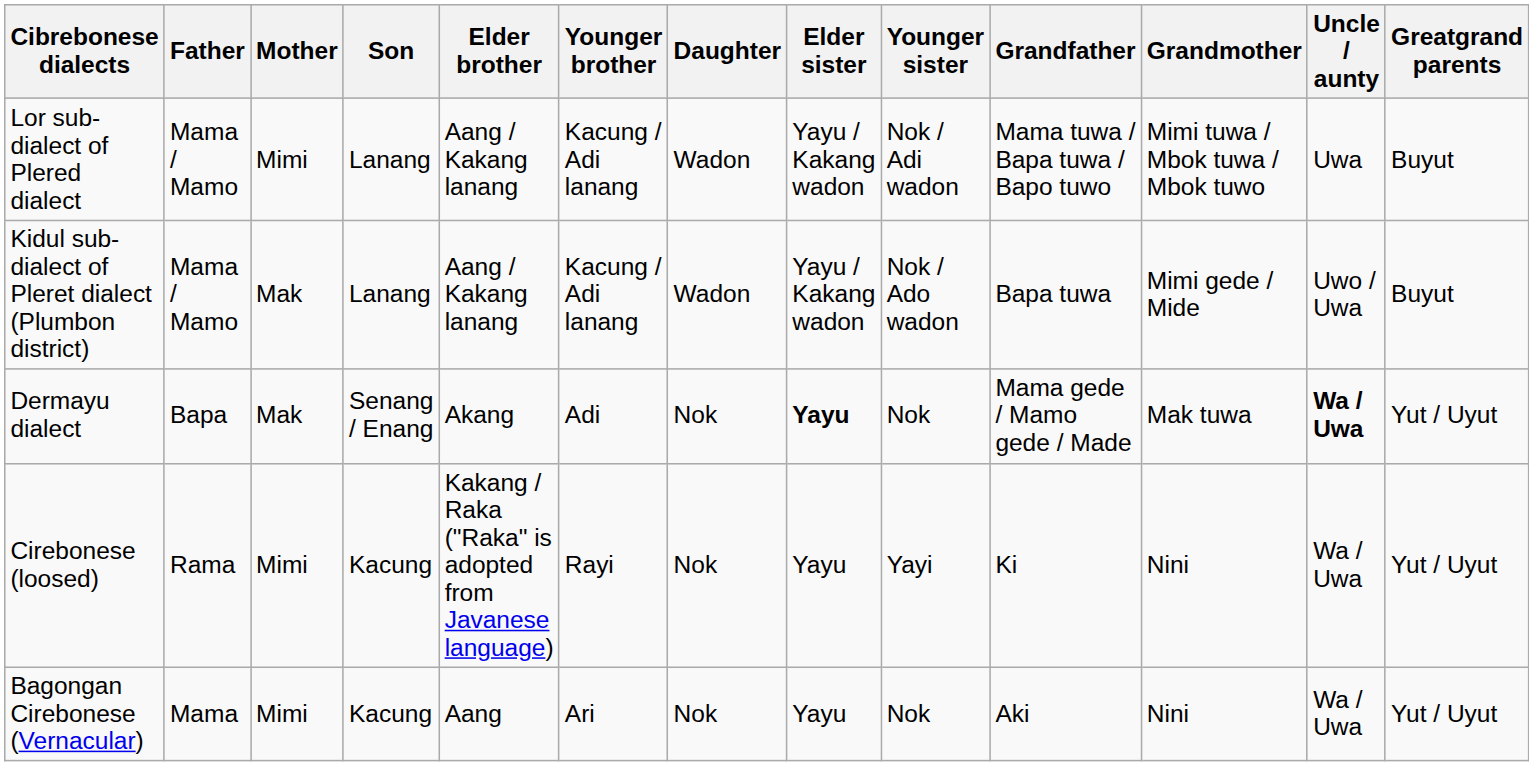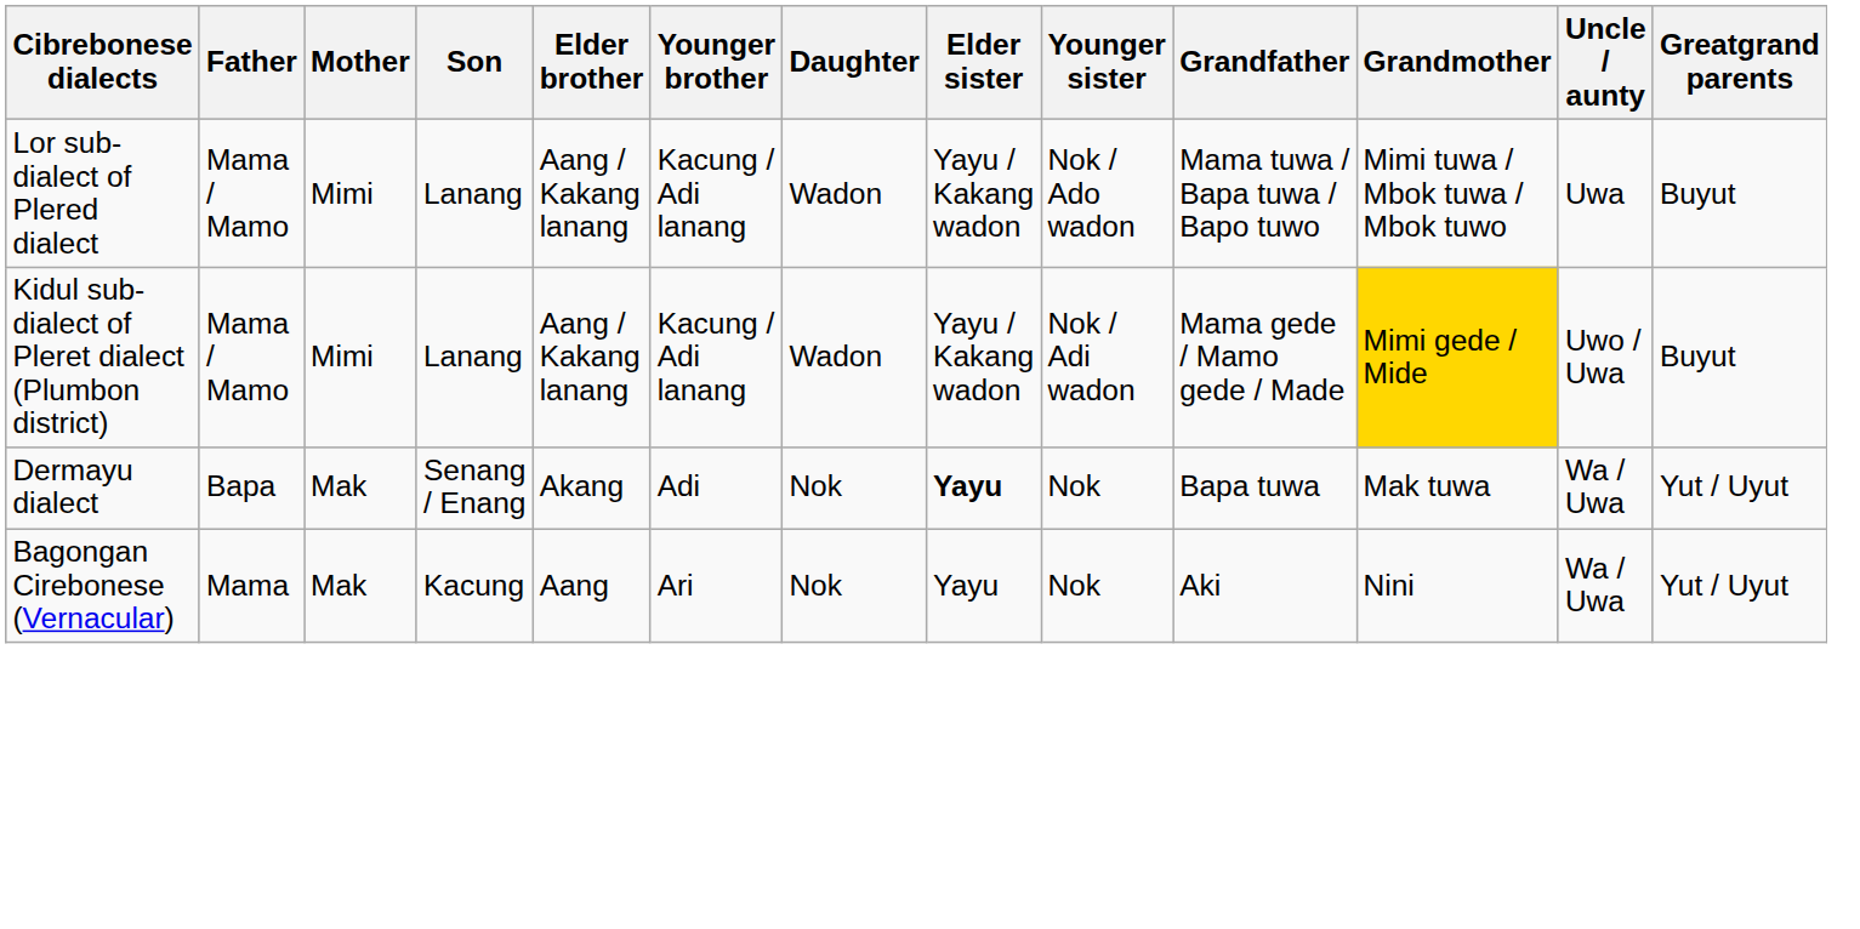Lor sub-dialect of Plered dialect | Younger sister: Nok / Adi wadon -> Nok / Ado wadon
Kidul sub-dialect of Pleret dialect (Plumbon district) | Mother: Mak -> Mimi
Kidul sub-dialect of Pleret dialect (Plumbon district) | Younger sister: Nok / Ado wadon -> Nok / Adi wadon
Kidul sub-dialect of Pleret dialect (Plumbon district) | Grandfather: Bapa tuwa -> Mama gede / Mamo gede / Made
Kidul sub-dialect of Pleret dialect (Plumbon district) | Grandmother: no background -> gold background
Dermayu dialect | Grandfather: Mama gede / Mamo gede / Made -> Bapa tuwa
Dermayu dialect | Uncle / aunty: bold -> normal
- row: Cirebonese (loosed) | Rama | Mimi | Kacung | Kakang / Raka ("Raka" is adopted from Javanese language) | Rayi | Nok | Yayu | Yayi | Ki | Nini | Wa / Uwa | Yut / Uyut
Bagongan Cirebonese (Vernacular) | Mother: Mimi -> Mak
